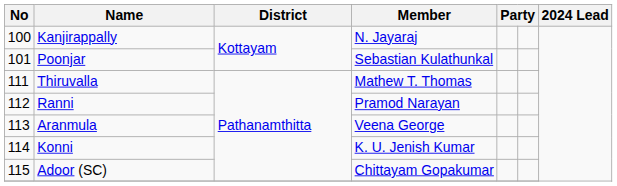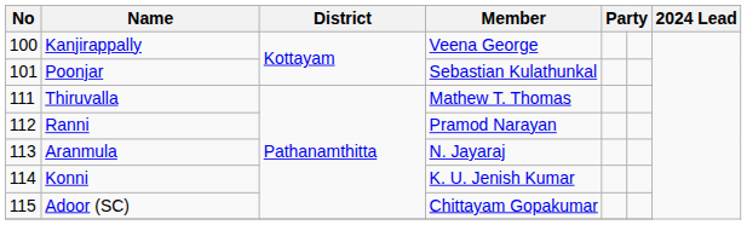Kanjirappally | Member: N. Jayaraj -> Veena George
Aranmula | Member: Veena George -> N. Jayaraj
